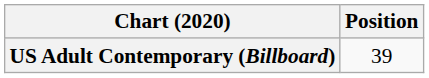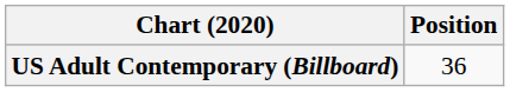US Adult Contemporary (Billboard) | Position: 39 -> 36
